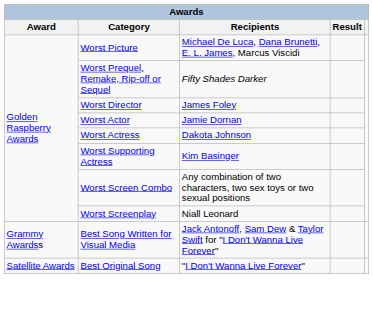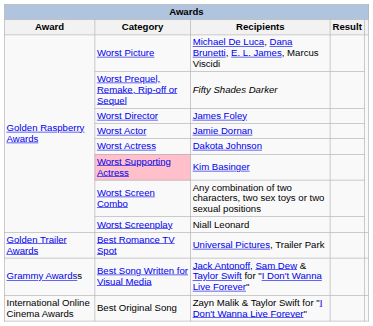Kim Basinger | Category: no background -> pink background
+ row: Golden Trailer Awards | Best Romance TV Spot | Universal Pictures, Trailer Park
+ row: International Online Cinema Awards | Best Original Song | Zayn Malik & Taylor Swift for "I Don't Wanna Live Forever"
- row: Satellite Awards | Best Original Song | "I Don't Wanna Live Forever"
